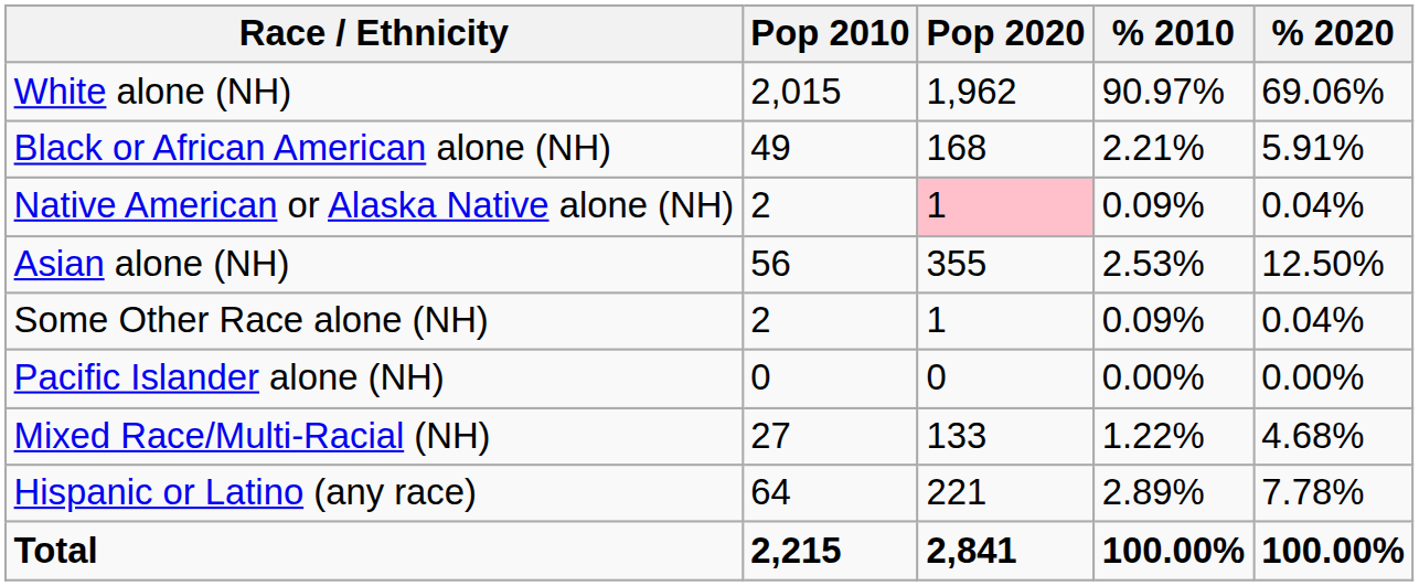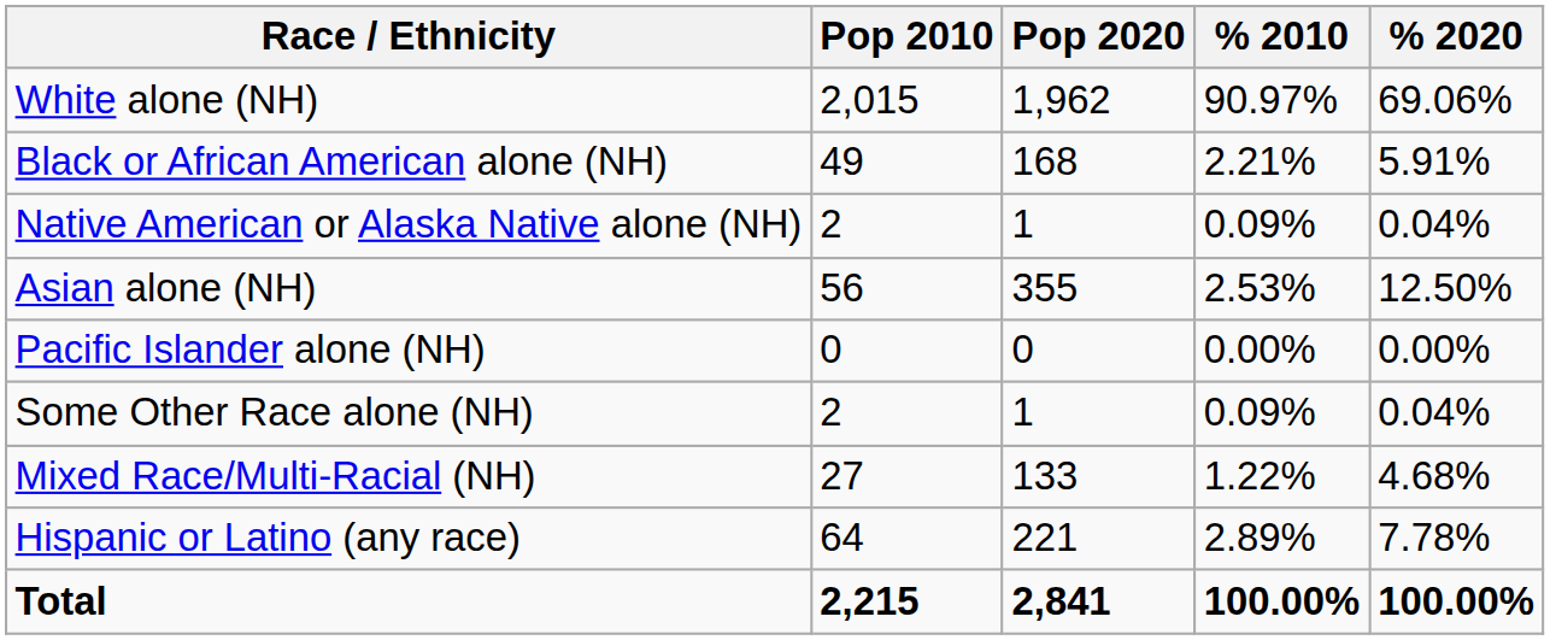Native American or Alaska Native alone (NH) | Pop 2020: pink background -> no background
rows swapped: Pacific Islander alone (NH) <-> Some Other Race alone (NH)
